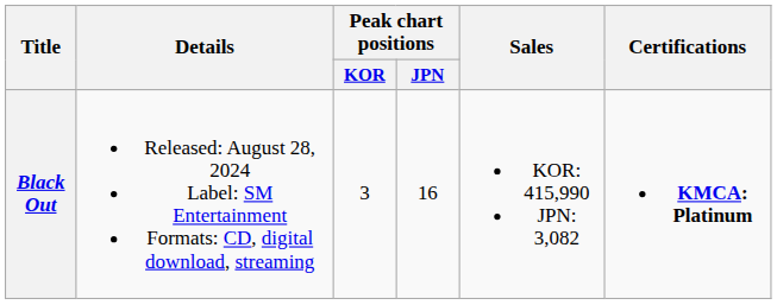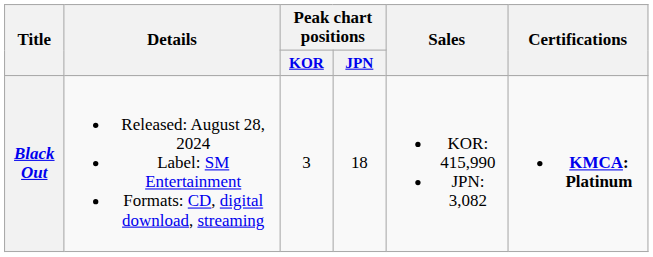Black Out | Peak chart positions / JPN: 16 -> 18
